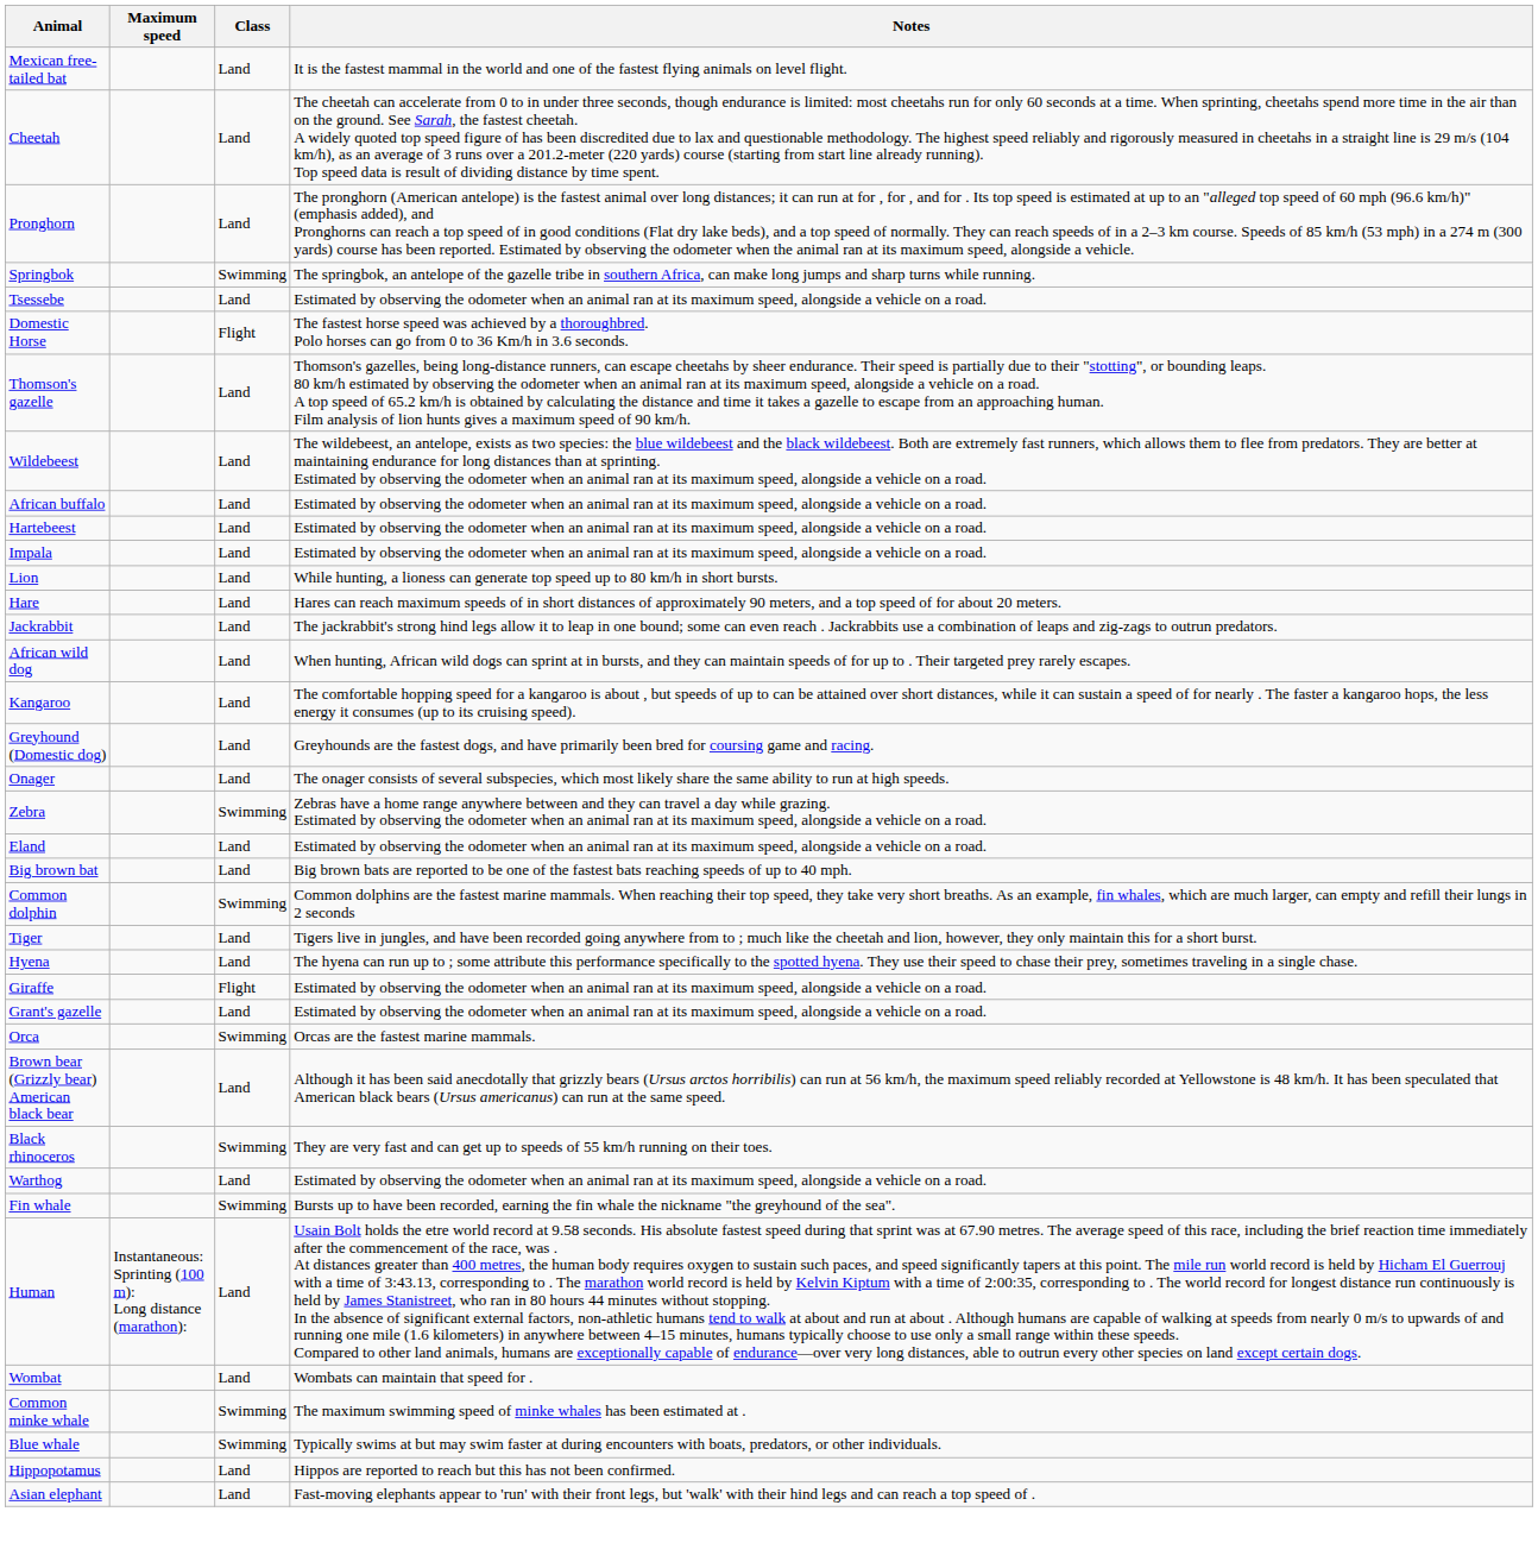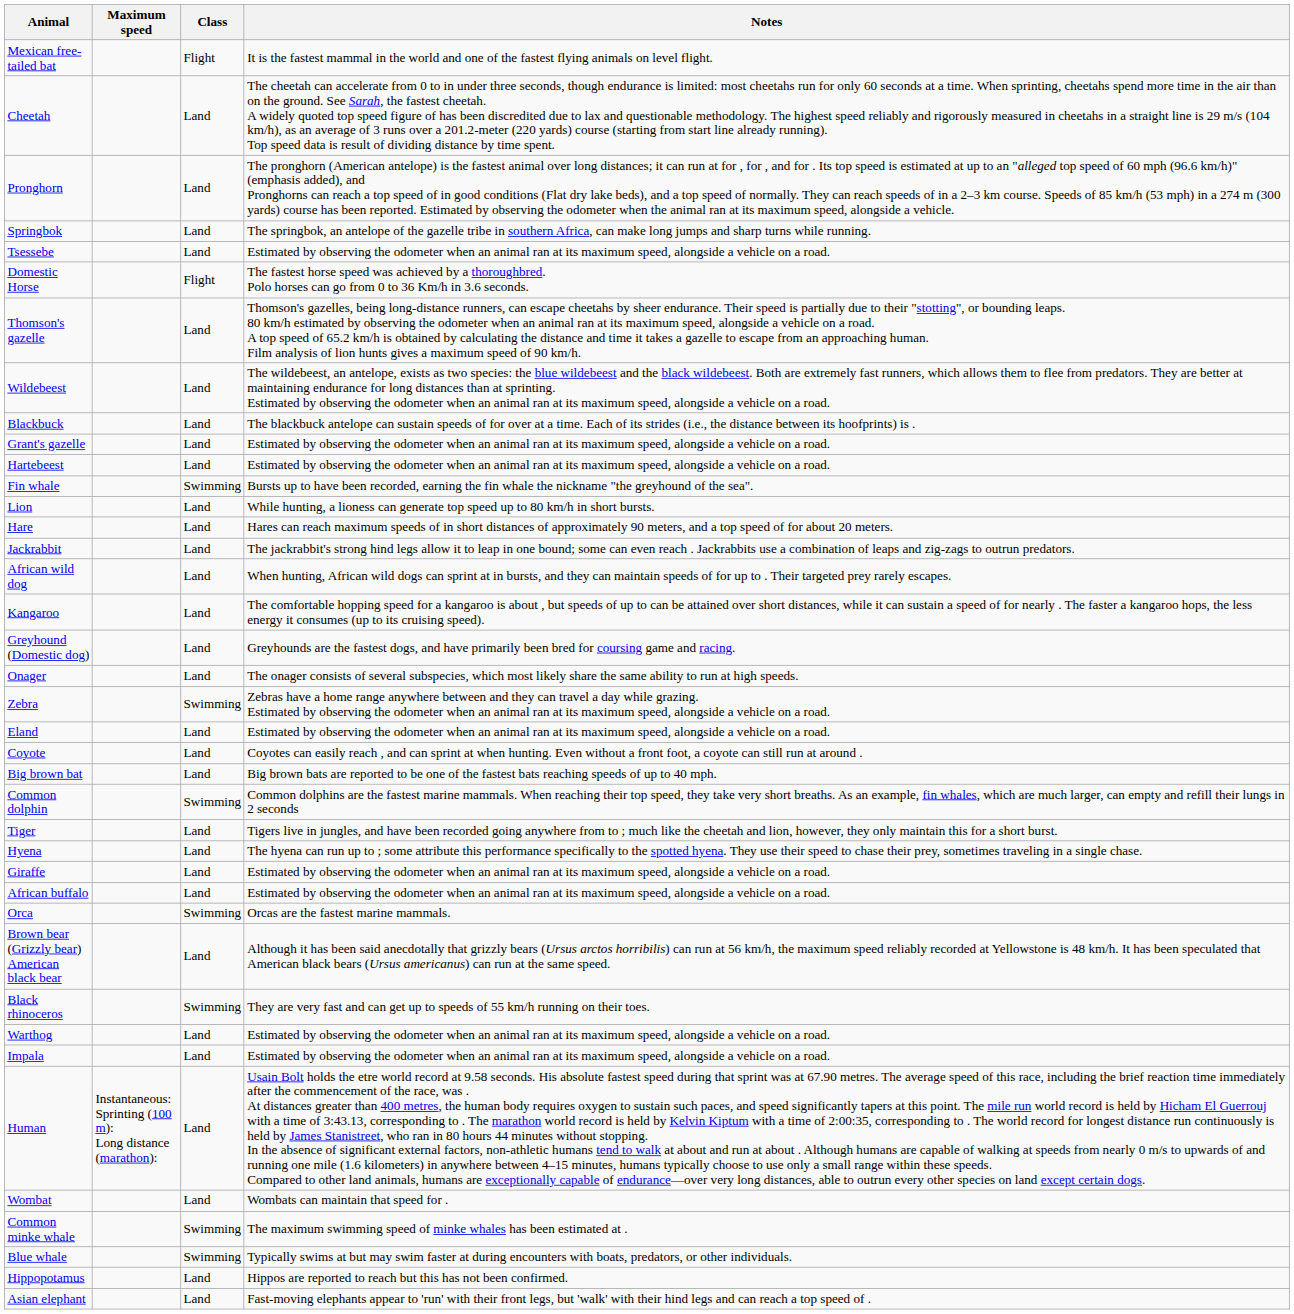Mexican free-tailed bat | Class: Land -> Flight
Springbok | Class: Swimming -> Land
+ row: Blackbuck | Land | The blackbuck antelope can sustain speeds of for over at a time. Each of its strides (i.e., the distance between its hoofprints) is .
rows swapped: Grant's gazelle <-> African buffalo
rows swapped: Impala <-> Fin whale
+ row: Coyote | Land | Coyotes can easily reach , and can sprint at when hunting. Even without a front foot, a coyote can still run at around .
Giraffe | Class: Flight -> Land
